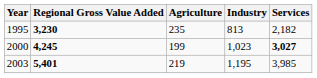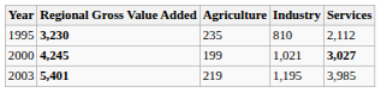1995 | Industry: 813 -> 810
1995 | Services: 2,182 -> 2,112
2000 | Industry: 1,023 -> 1,021
